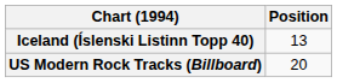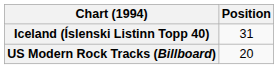Iceland (Íslenski Listinn Topp 40) | Position: 13 -> 31
